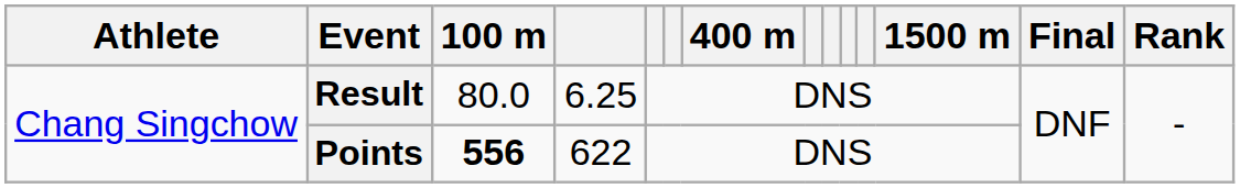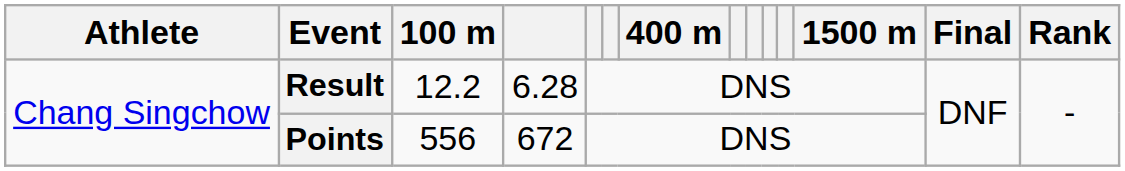Result | 100 m: 80.0 -> 12.2
Result | column 4: 6.25 -> 6.28
Points | 100 m: bold -> normal
Points | column 4: 622 -> 672
